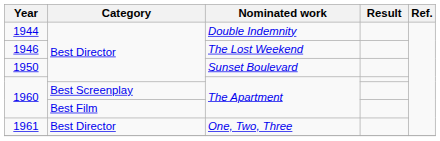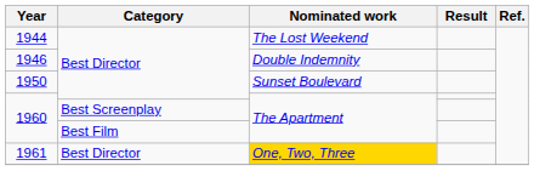1944 | Nominated work: Double Indemnity -> The Lost Weekend
1946 | Nominated work: The Lost Weekend -> Double Indemnity
1961 | Nominated work: no background -> gold background
